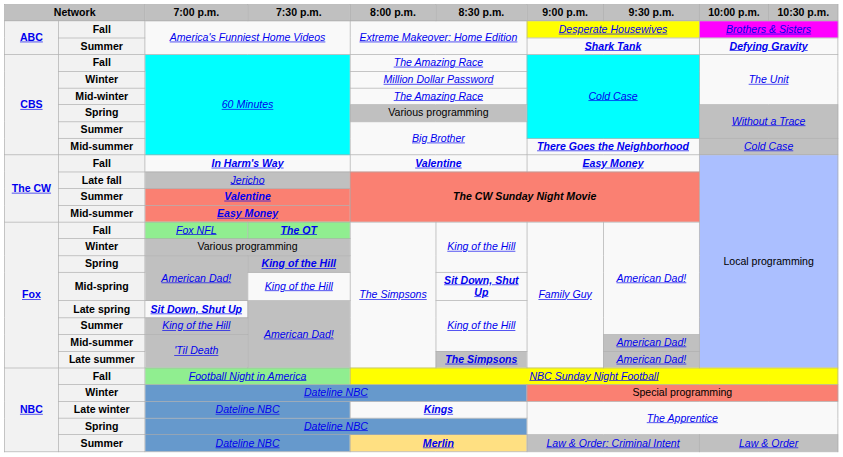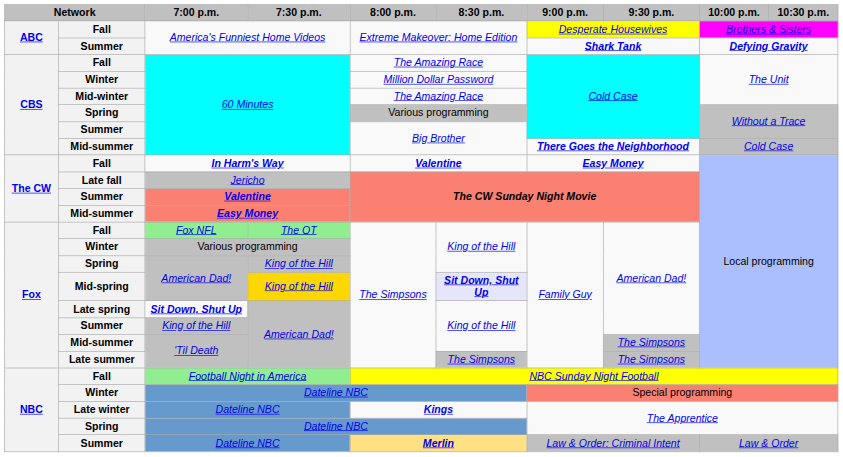Fox NFL | 7:30 p.m.: bold -> normal
Spring / American Dad! | 7:30 p.m.: bold -> normal
Mid-spring / American Dad! | 7:30 p.m.: no background -> gold background
Mid-spring / American Dad! | 8:30 p.m.: no background -> lavender background
Mid-summer / 'Til Death | 9:30 p.m.: American Dad! -> The Simpsons
Late summer / 'Til Death | 8:30 p.m.: bold -> normal
Late summer / 'Til Death | 9:30 p.m.: American Dad! -> The Simpsons
